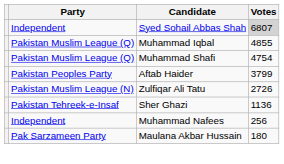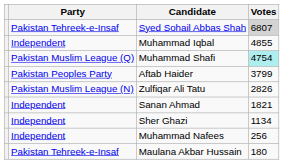Syed Sohail Abbas Shah | Party: Independent -> Pakistan Tehreek-e-Insaf
Muhammad Iqbal | Party: Pakistan Muslim League (Q) -> Independent
Muhammad Shafi | Votes: no background -> paleturquoise background
Zulfiqar Ali Tatu | Votes: 2726 -> 2826
+ row: Independent | Sanan Ahmad | 1821
Sher Ghazi | Party: Pakistan Tehreek-e-Insaf -> Independent
Sher Ghazi | Votes: 1136 -> 1134
Maulana Akbar Hussain | Party: Pak Sarzameen Party -> Pakistan Tehreek-e-Insaf
